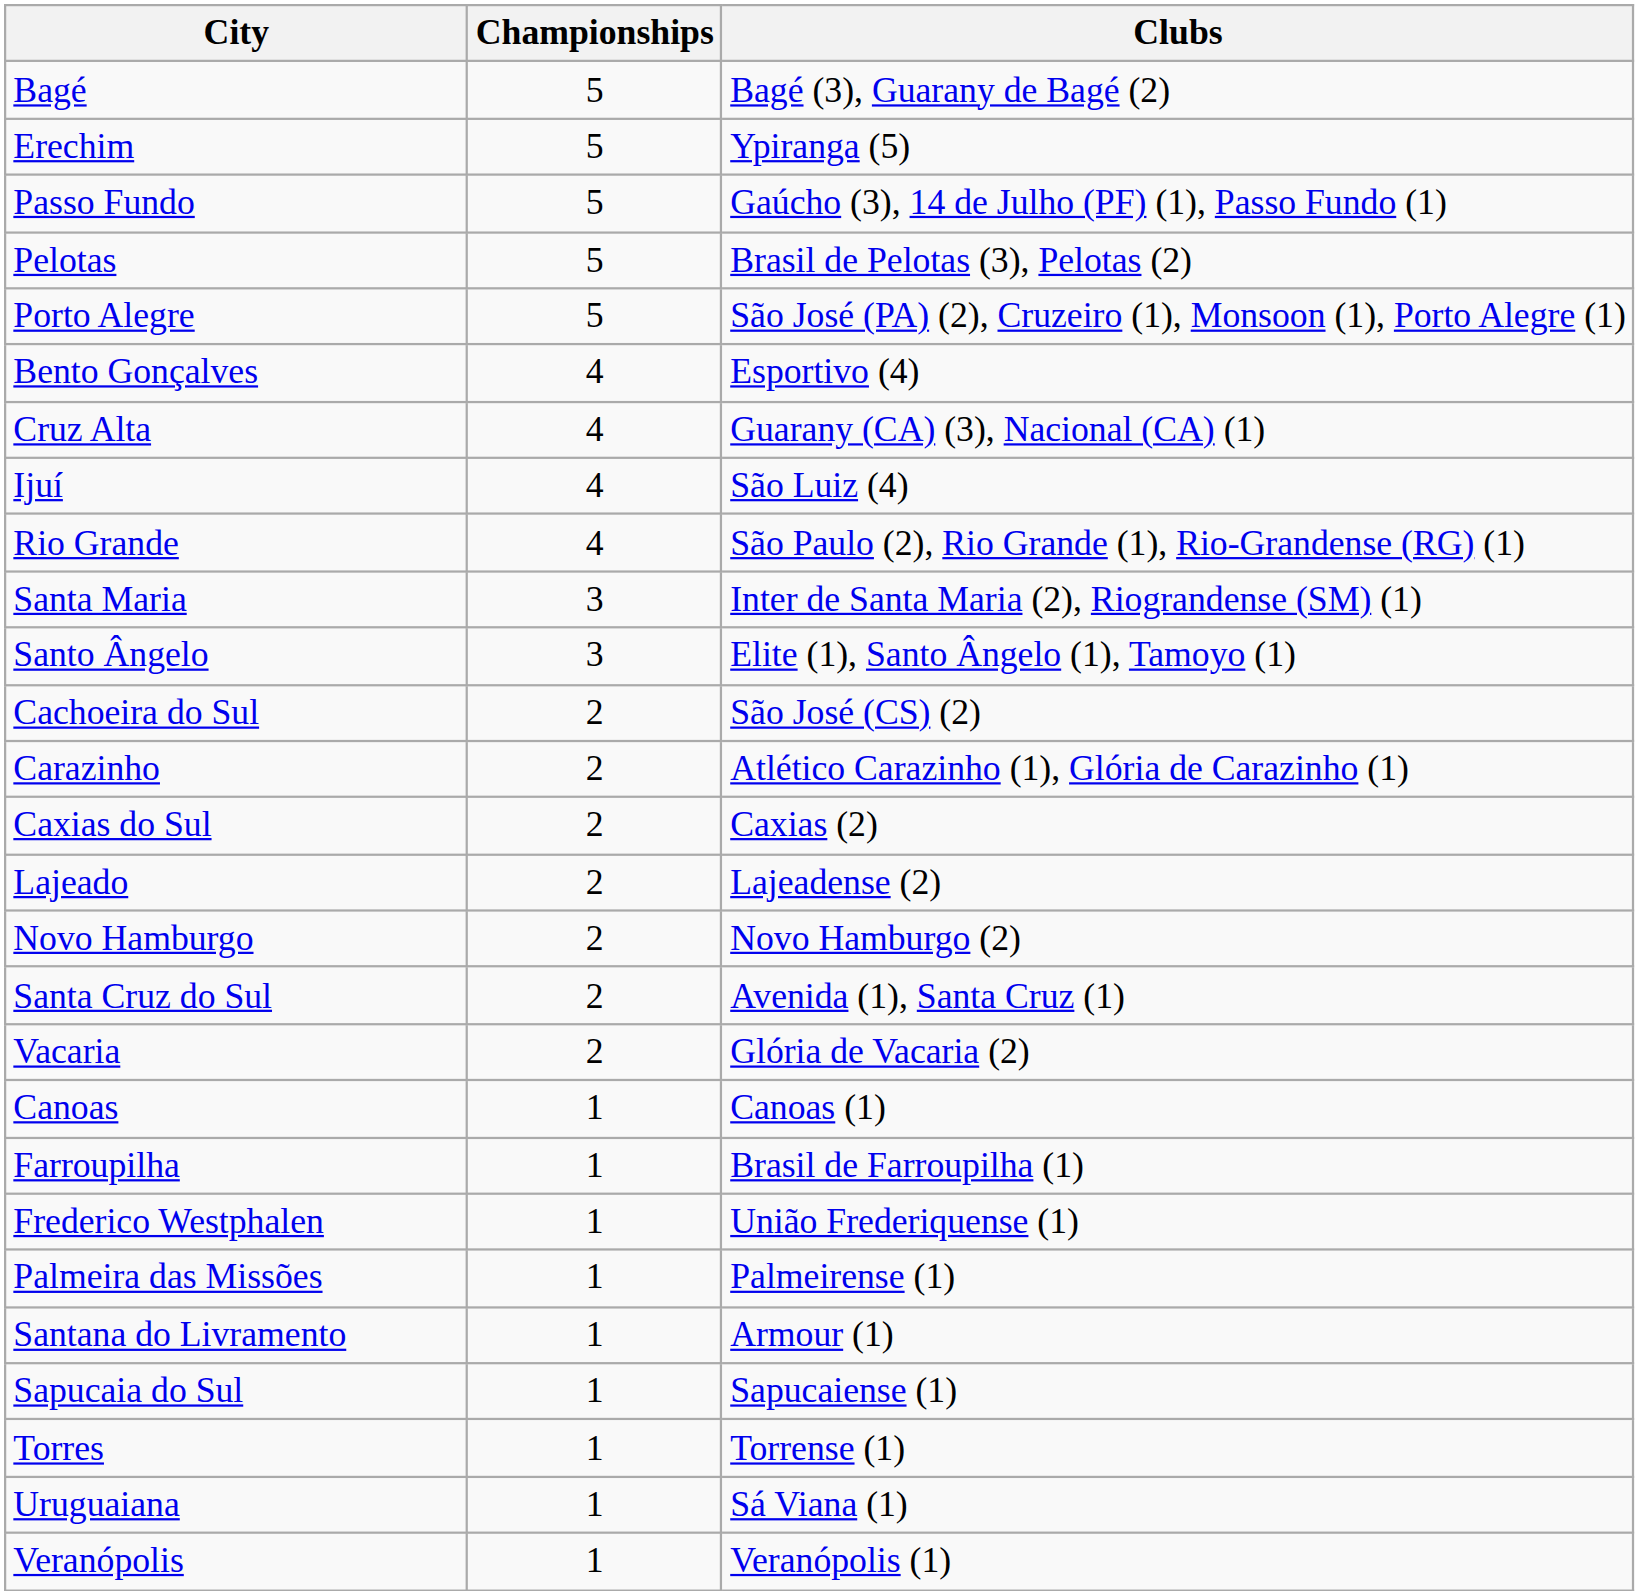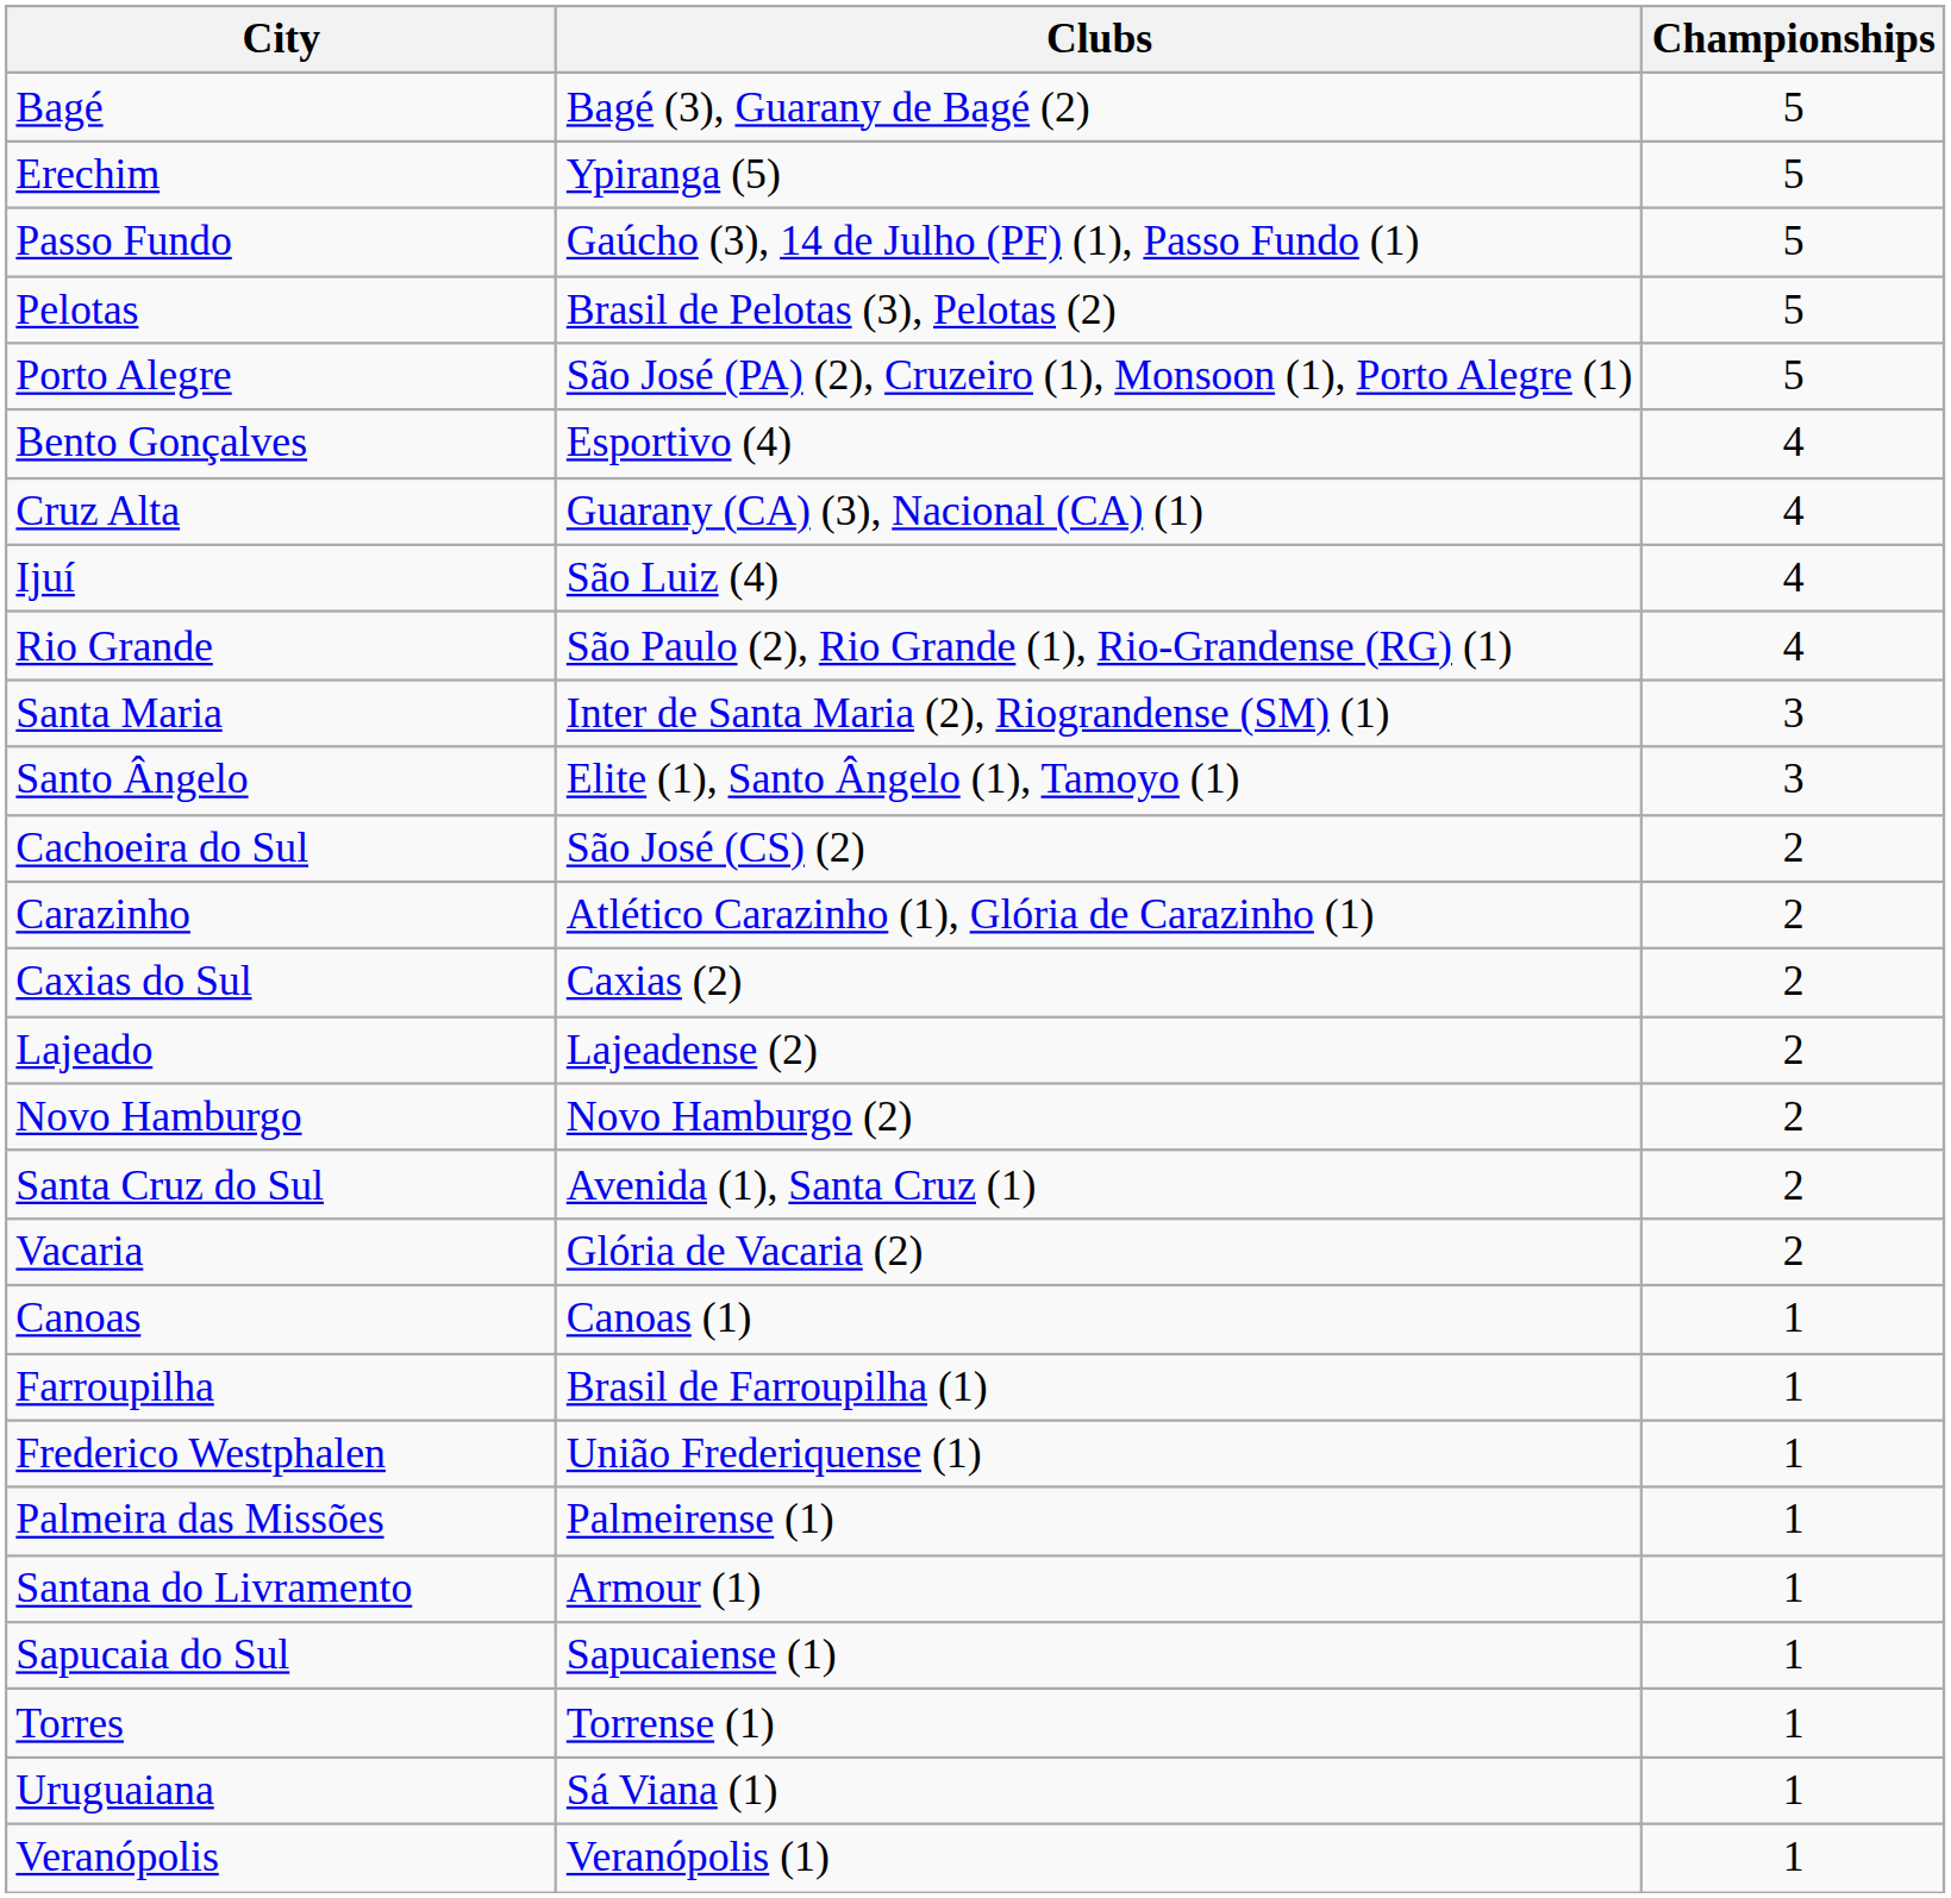columns swapped: Championships <-> Clubs
